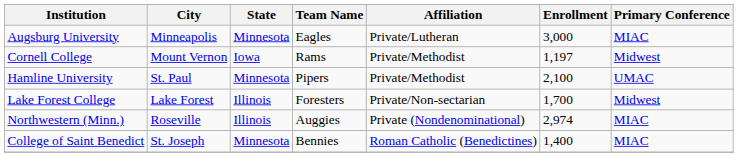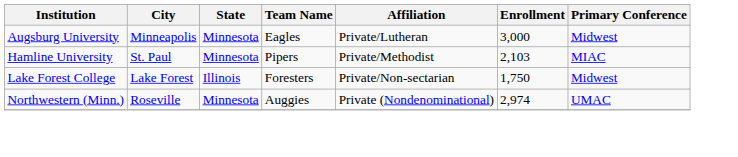Augsburg University | Primary Conference: MIAC -> Midwest
- row: Cornell College | Mount Vernon | Iowa | Rams | Private/Methodist | 1,197 | Midwest
Hamline University | Enrollment: 2,100 -> 2,103
Hamline University | Primary Conference: UMAC -> MIAC
Lake Forest College | Enrollment: 1,700 -> 1,750
Northwestern (Minn.) | State: Illinois -> Minnesota
Northwestern (Minn.) | Primary Conference: MIAC -> UMAC
- row: College of Saint Benedict | St. Joseph | Minnesota | Bennies | Roman Catholic (Benedictines) | 1,400 | MIAC
